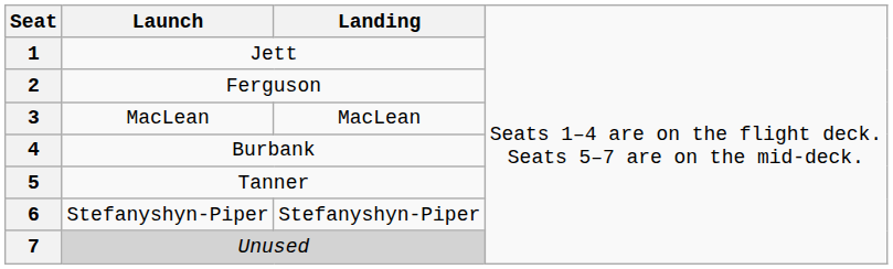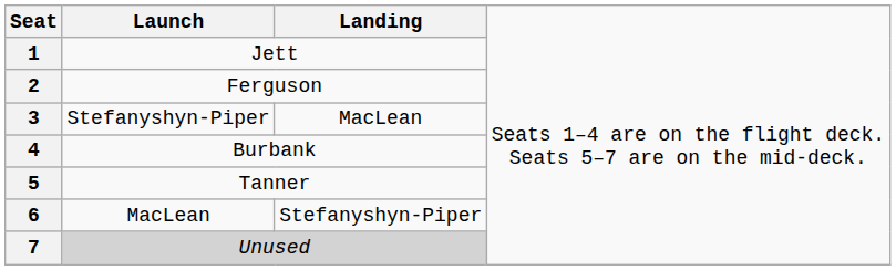3 | column 2: MacLean -> Stefanyshyn-Piper
6 | column 2: Stefanyshyn-Piper -> MacLean
